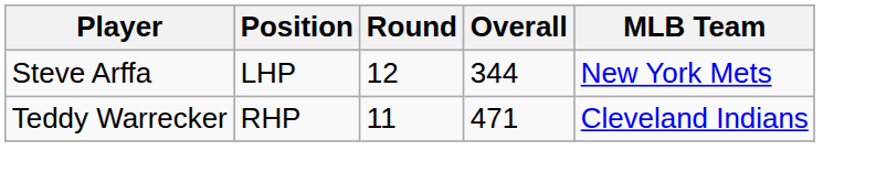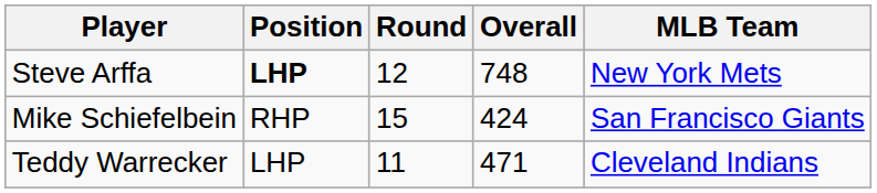Steve Arffa | Position: normal -> bold
Steve Arffa | Overall: 344 -> 748
+ row: Mike Schiefelbein | RHP | 15 | 424 | San Francisco Giants
Teddy Warrecker | Position: RHP -> LHP
